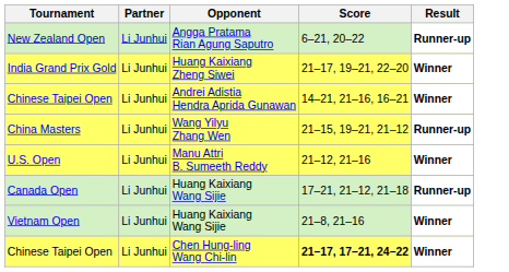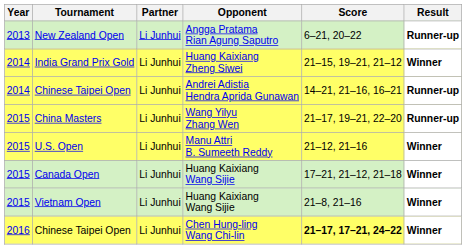+ column: Year | 2013 | 2014 | 2014 | 2015 | 2015 | 2015 | 2015 | 2016
India Grand Prix Gold | Score: 21–17, 19–21, 22–20 -> 21–15, 19–21, 21–12
Chinese Taipei Open / Andrei Adistia Hendra Aprida Gunawan | Result: Winner -> Runner-up
China Masters | Score: 21–15, 19–21, 21–12 -> 21–17, 19–21, 22–20
Canada Open | Result: Runner-up -> Winner
